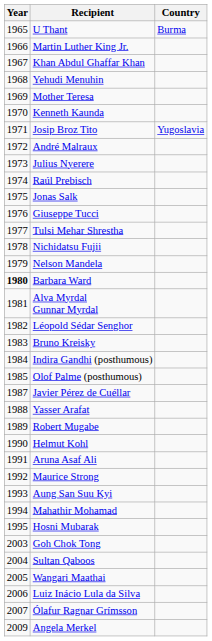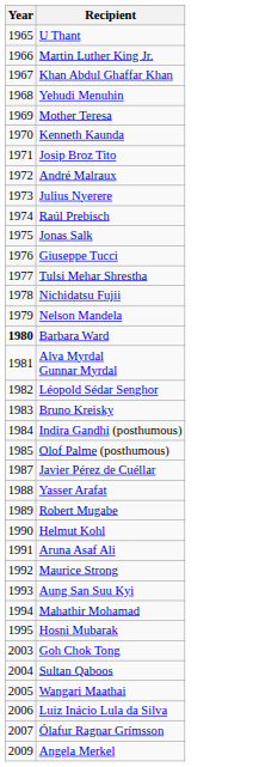- column: Country | Burma | Yugoslavia
